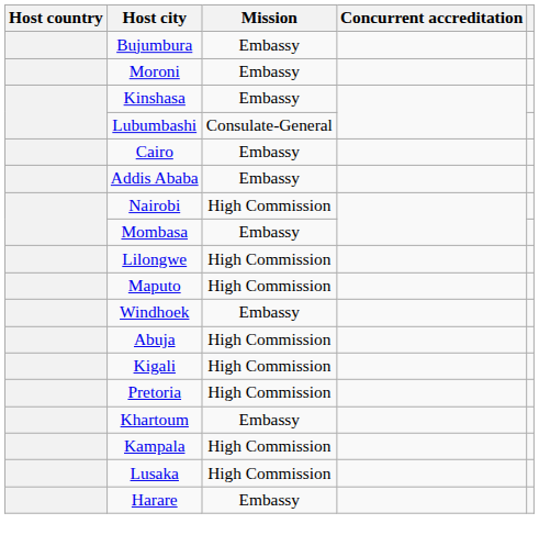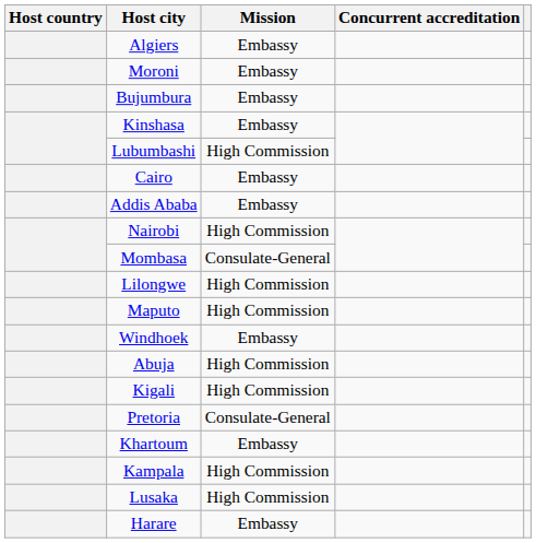+ row: Algiers | Embassy
rows swapped: Bujumbura <-> Moroni
Lubumbashi | Mission: Consulate-General -> High Commission
Mombasa | Mission: Embassy -> Consulate-General
Pretoria | Mission: High Commission -> Consulate-General
